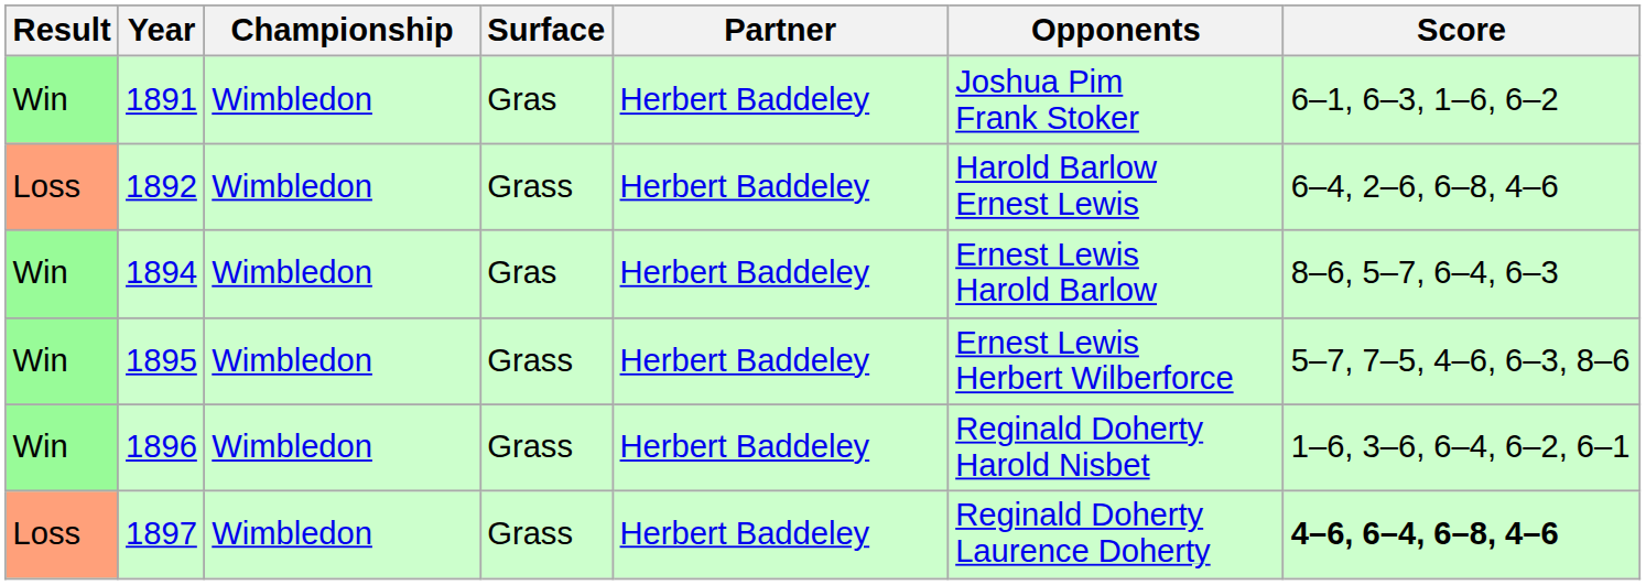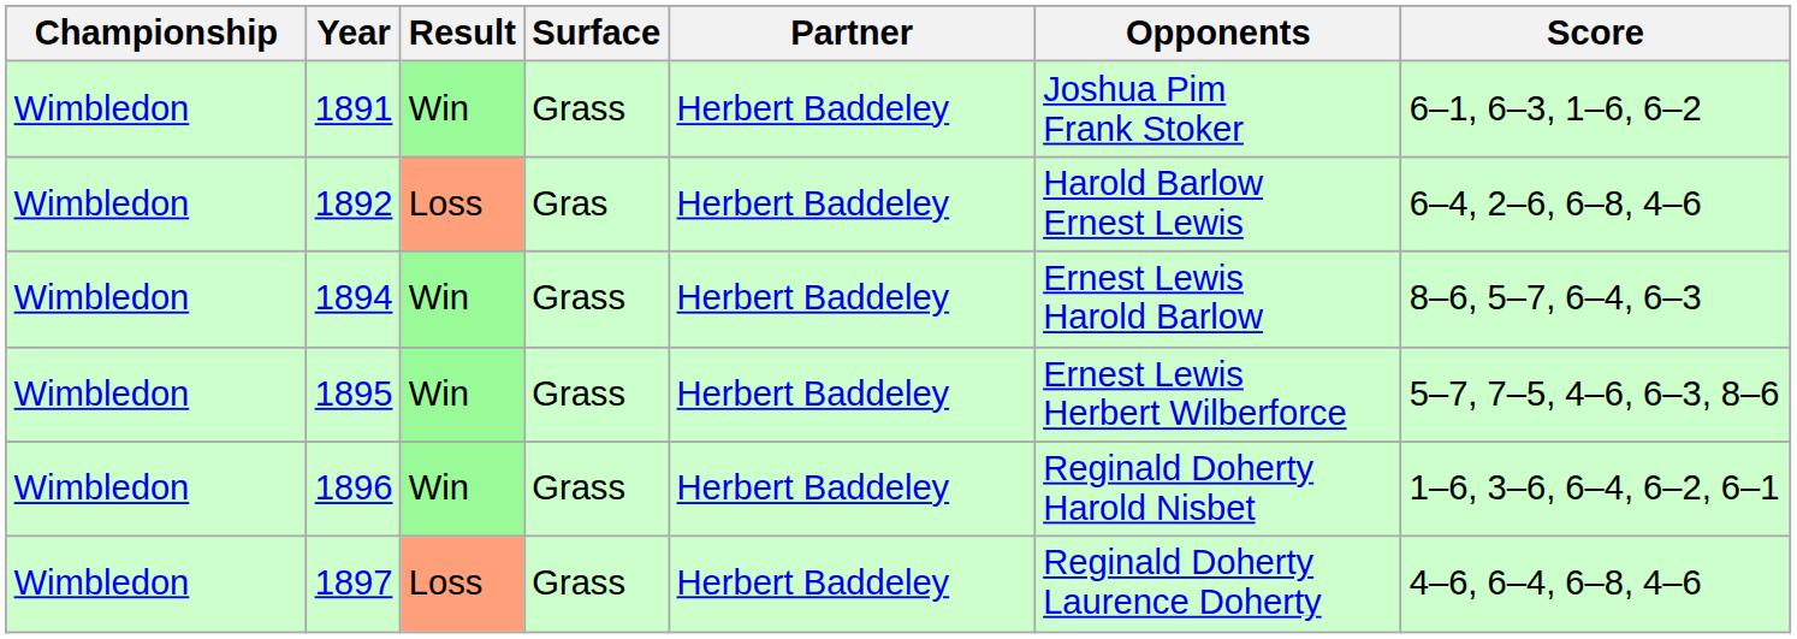columns swapped: Result <-> Championship
1891 | Surface: Gras -> Grass
1892 | Surface: Grass -> Gras
1894 | Surface: Gras -> Grass
1897 | Score: bold -> normal
